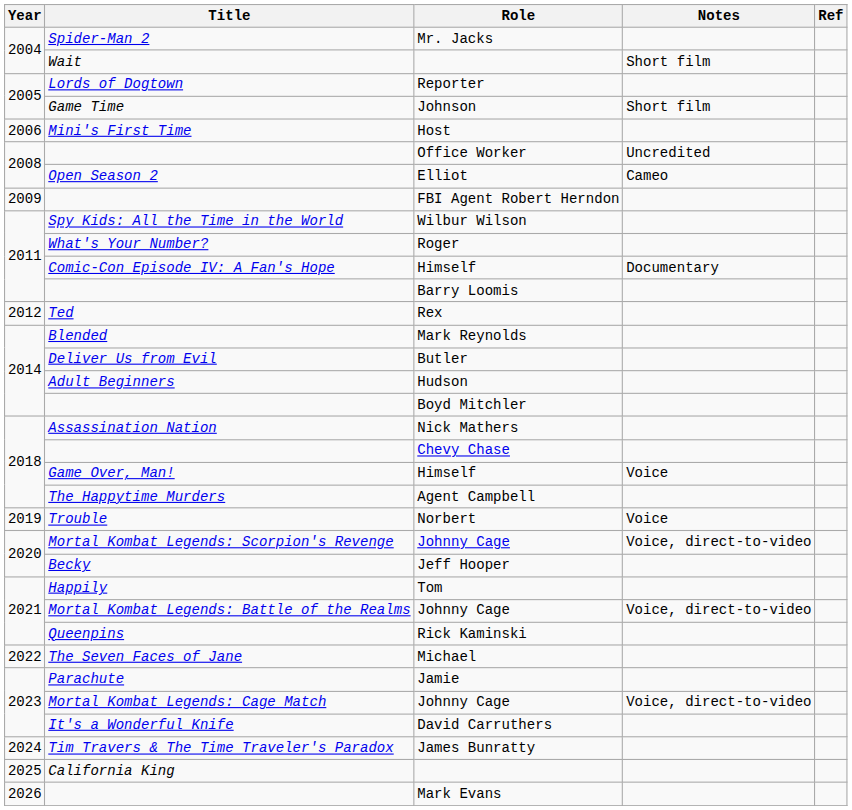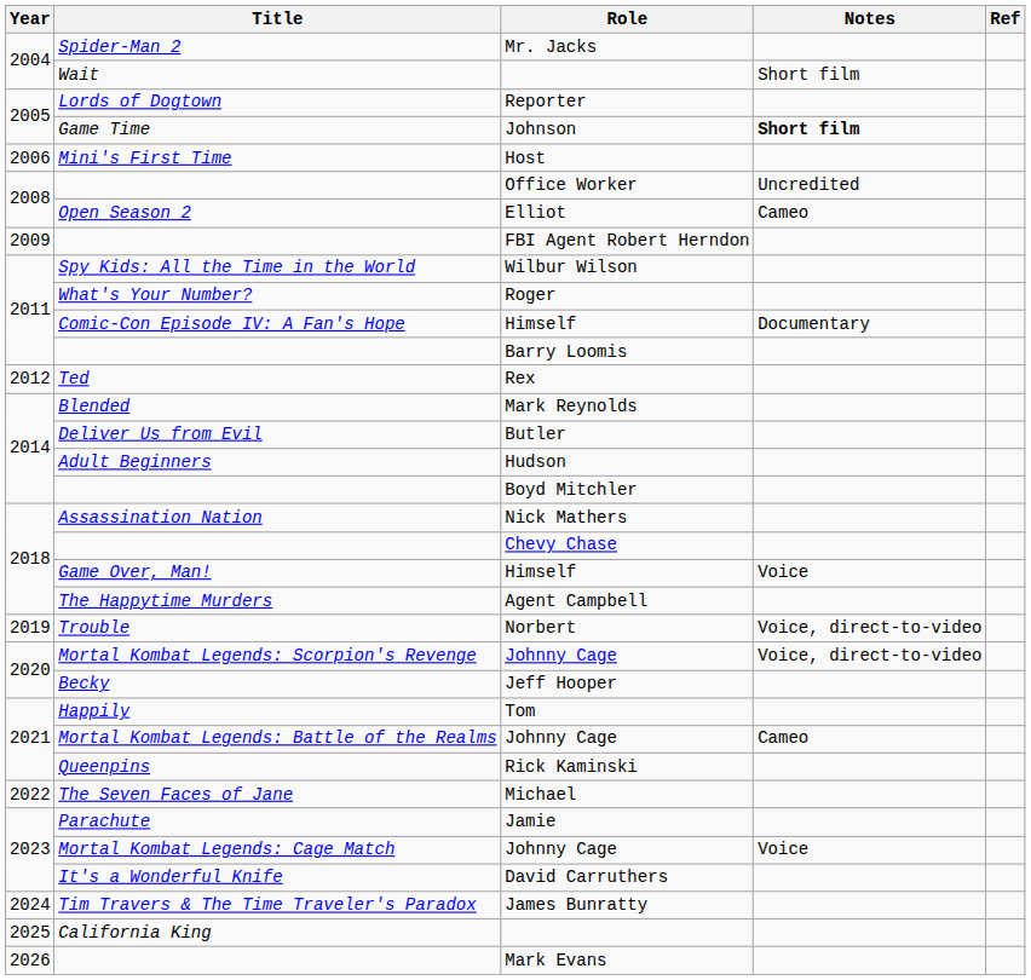Johnson | Notes: normal -> bold
Norbert | Notes: Voice -> Voice, direct-to-video
Mortal Kombat Legends: Battle of the Realms / Johnny Cage | Notes: Voice, direct-to-video -> Cameo
Mortal Kombat Legends: Cage Match / Johnny Cage | Notes: Voice, direct-to-video -> Voice
